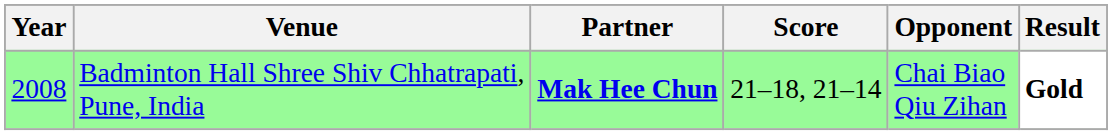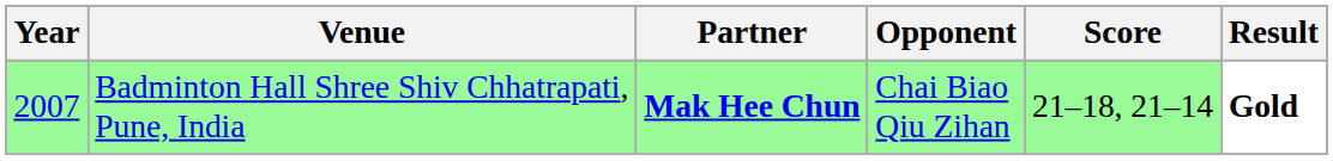columns swapped: Opponent <-> Score
Badminton Hall Shree Shiv Chhatrapati, Pune, India | Year: 2008 -> 2007
